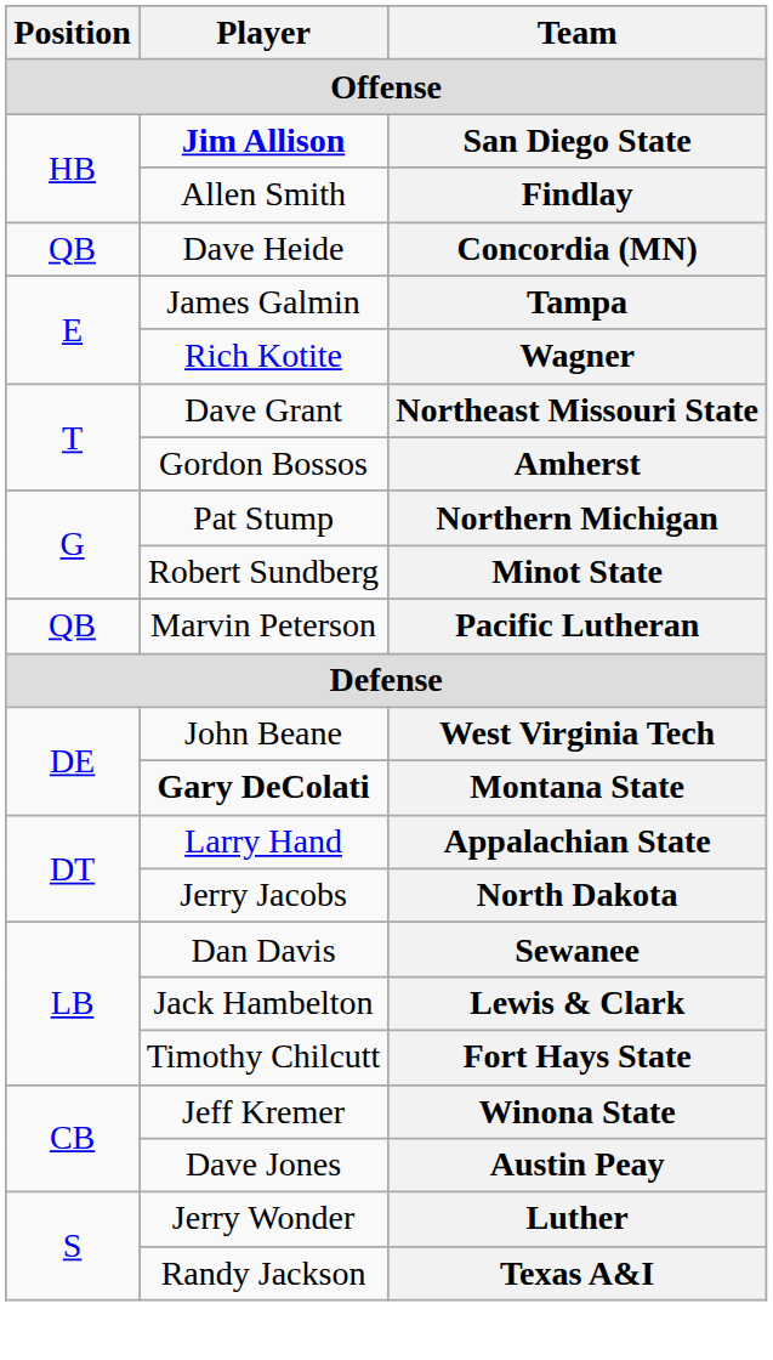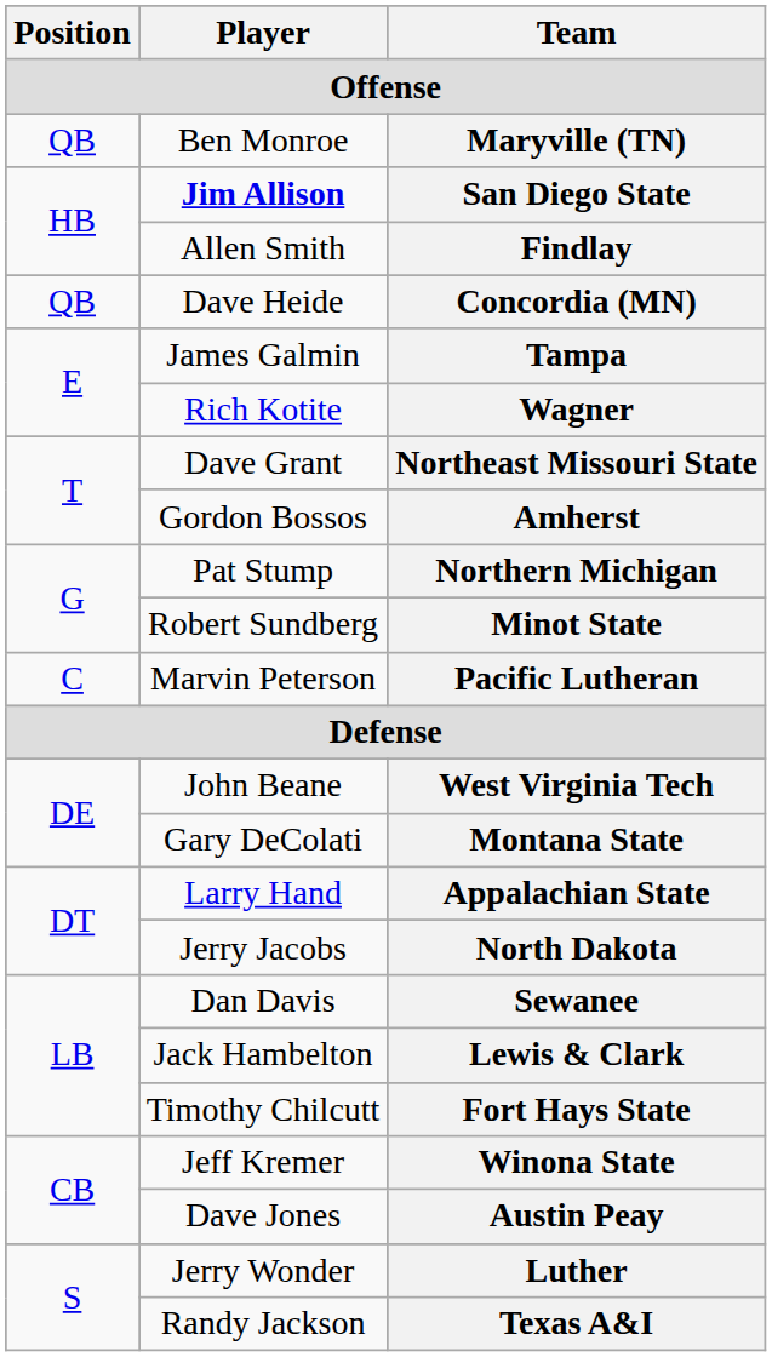+ row: QB | Ben Monroe | Maryville (TN)
Pacific Lutheran | Position: QB -> C
Montana State | Player: bold -> normal
